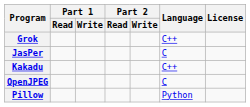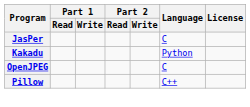- row: Grok | C++
Kakadu | Language: C++ -> Python
Pillow | Language: Python -> C++
